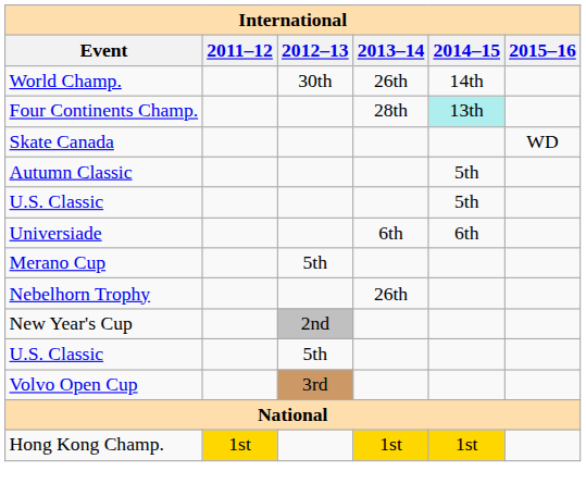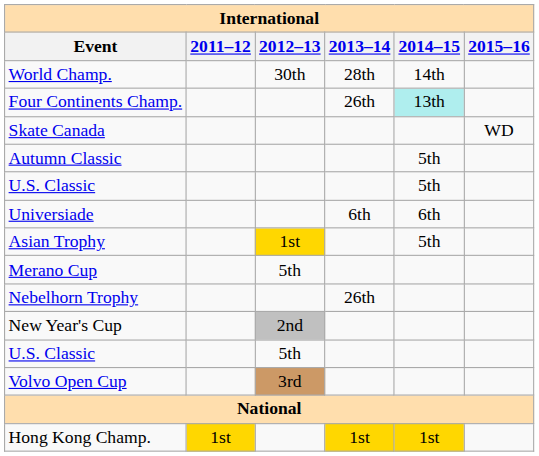World Champ. | 2013–14: 26th -> 28th
Four Continents Champ. | 2013–14: 28th -> 26th
+ row: Asian Trophy | 1st | 5th
